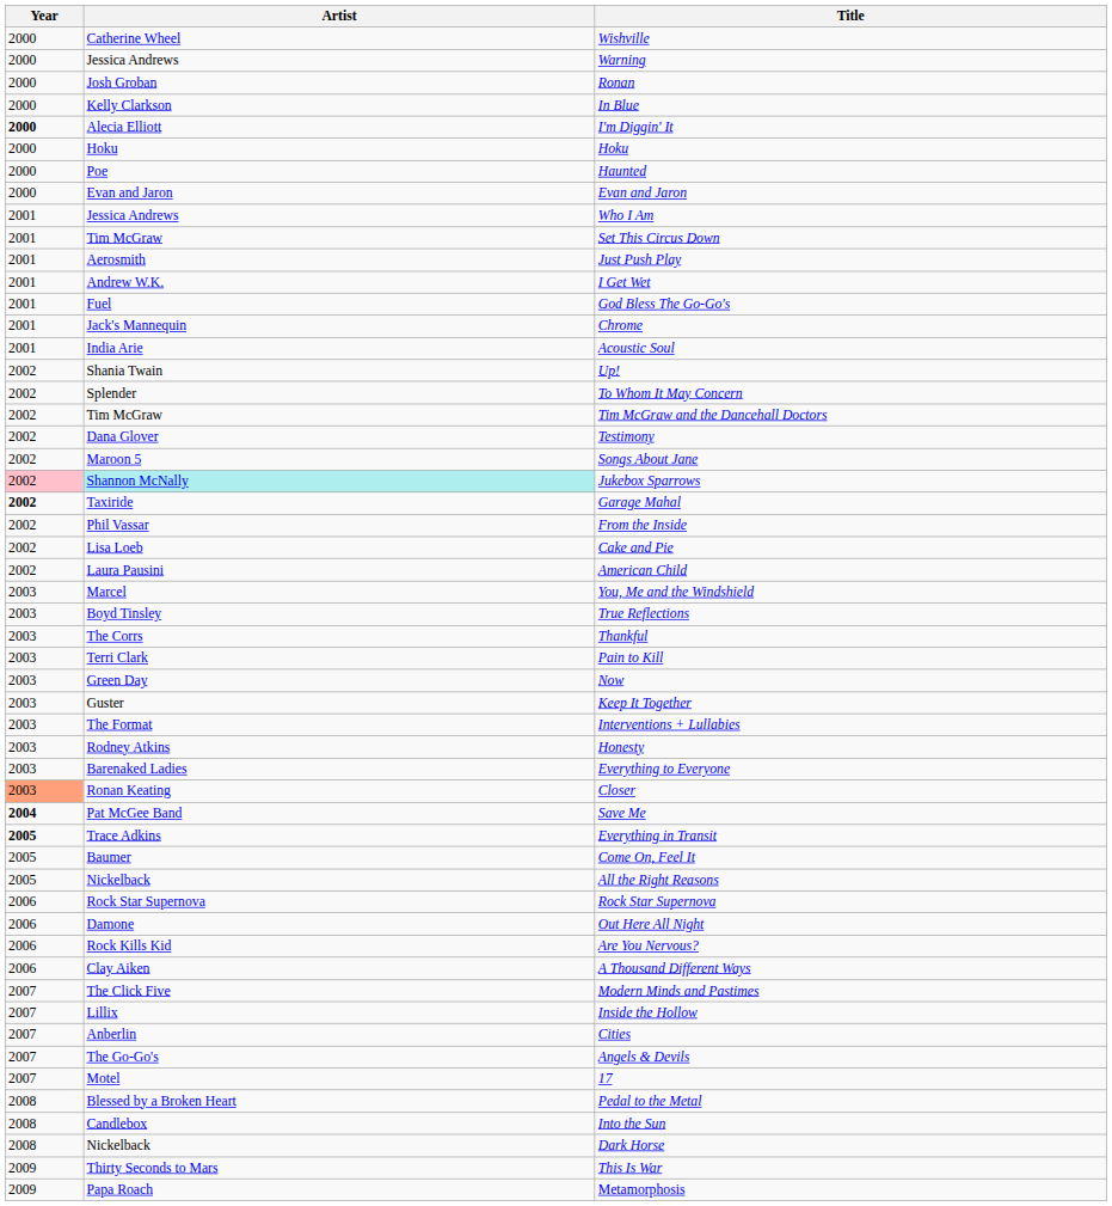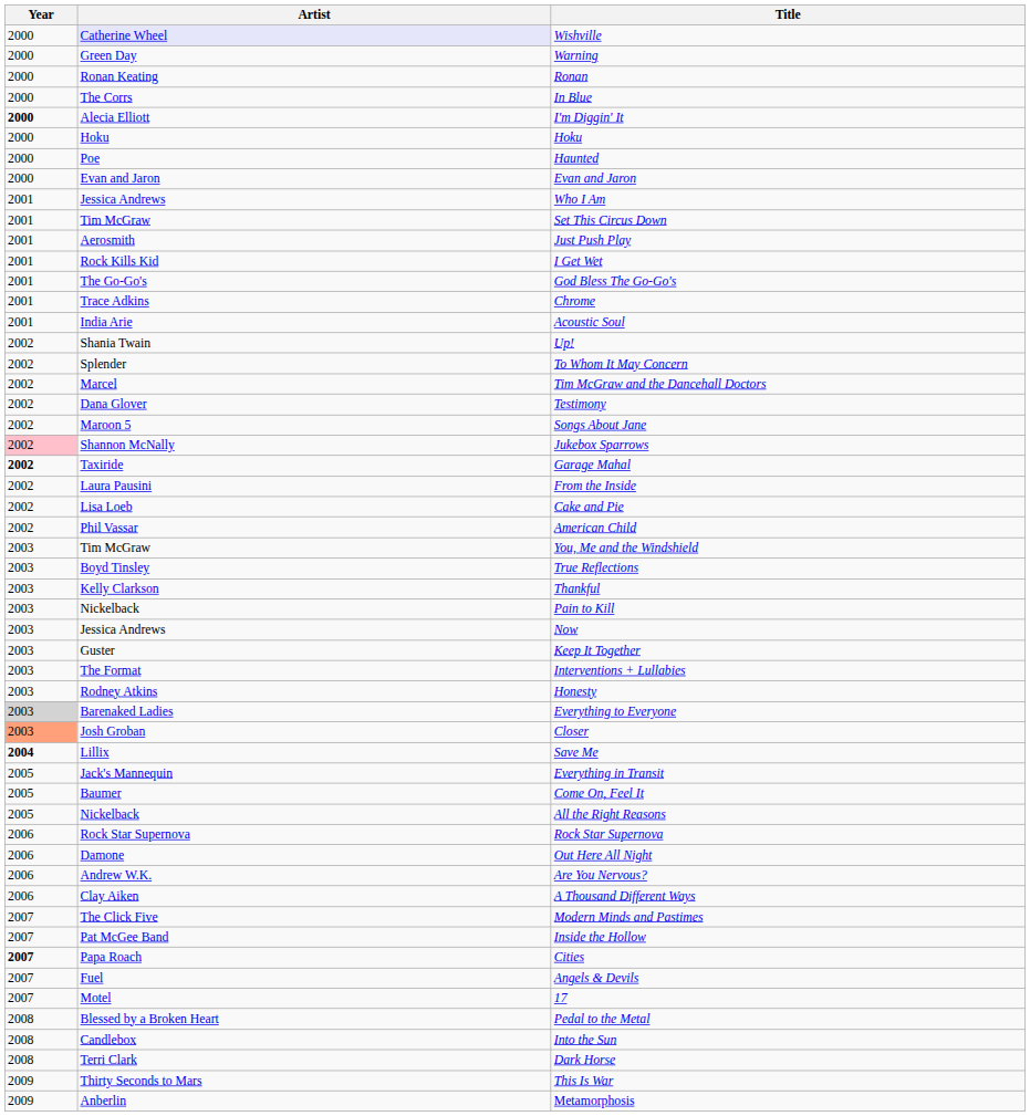Wishville | Artist: no background -> lavender background
Warning | Artist: Jessica Andrews -> Green Day
Ronan | Artist: Josh Groban -> Ronan Keating
In Blue | Artist: Kelly Clarkson -> The Corrs
I Get Wet | Artist: Andrew W.K. -> Rock Kills Kid
God Bless The Go-Go's | Artist: Fuel -> The Go-Go's
Chrome | Artist: Jack's Mannequin -> Trace Adkins
Tim McGraw and the Dancehall Doctors | Artist: Tim McGraw -> Marcel
Jukebox Sparrows | Artist: paleturquoise background -> no background
From the Inside | Artist: Phil Vassar -> Laura Pausini
American Child | Artist: Laura Pausini -> Phil Vassar
You, Me and the Windshield | Artist: Marcel -> Tim McGraw
Thankful | Artist: The Corrs -> Kelly Clarkson
Pain to Kill | Artist: Terri Clark -> Nickelback
Now | Artist: Green Day -> Jessica Andrews
Everything to Everyone | Year: no background -> lightgrey background
Closer | Artist: Ronan Keating -> Josh Groban
Save Me | Artist: Pat McGee Band -> Lillix
Everything in Transit | Year: bold -> normal
Everything in Transit | Artist: Trace Adkins -> Jack's Mannequin
Are You Nervous? | Artist: Rock Kills Kid -> Andrew W.K.
Inside the Hollow | Artist: Lillix -> Pat McGee Band
Cities | Year: normal -> bold
Cities | Artist: Anberlin -> Papa Roach
Angels & Devils | Artist: The Go-Go's -> Fuel
Dark Horse | Artist: Nickelback -> Terri Clark
Metamorphosis | Artist: Papa Roach -> Anberlin
